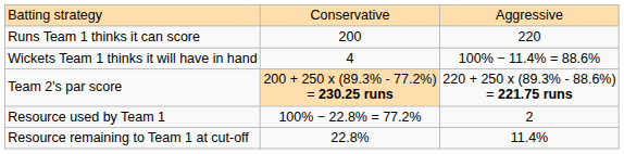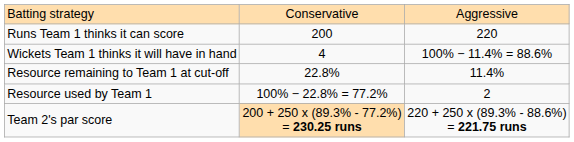rows swapped: Resource remaining to Team 1 at cut-off <-> Team 2's par score
